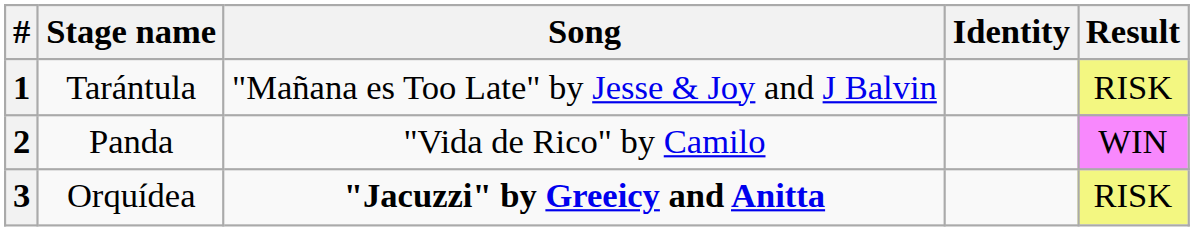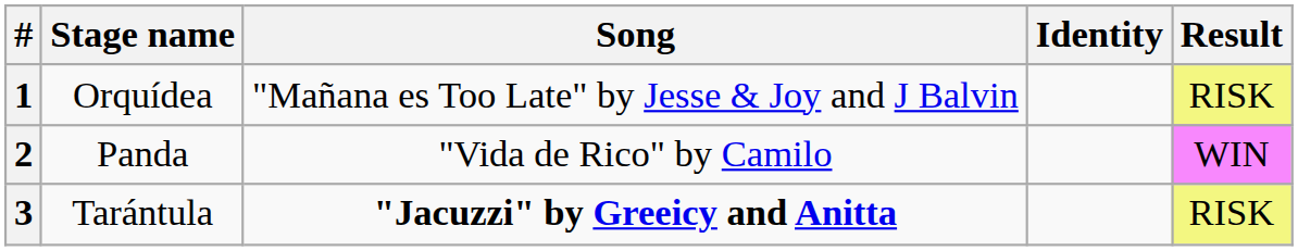1 | Stage name: Tarántula -> Orquídea
3 | Stage name: Orquídea -> Tarántula
